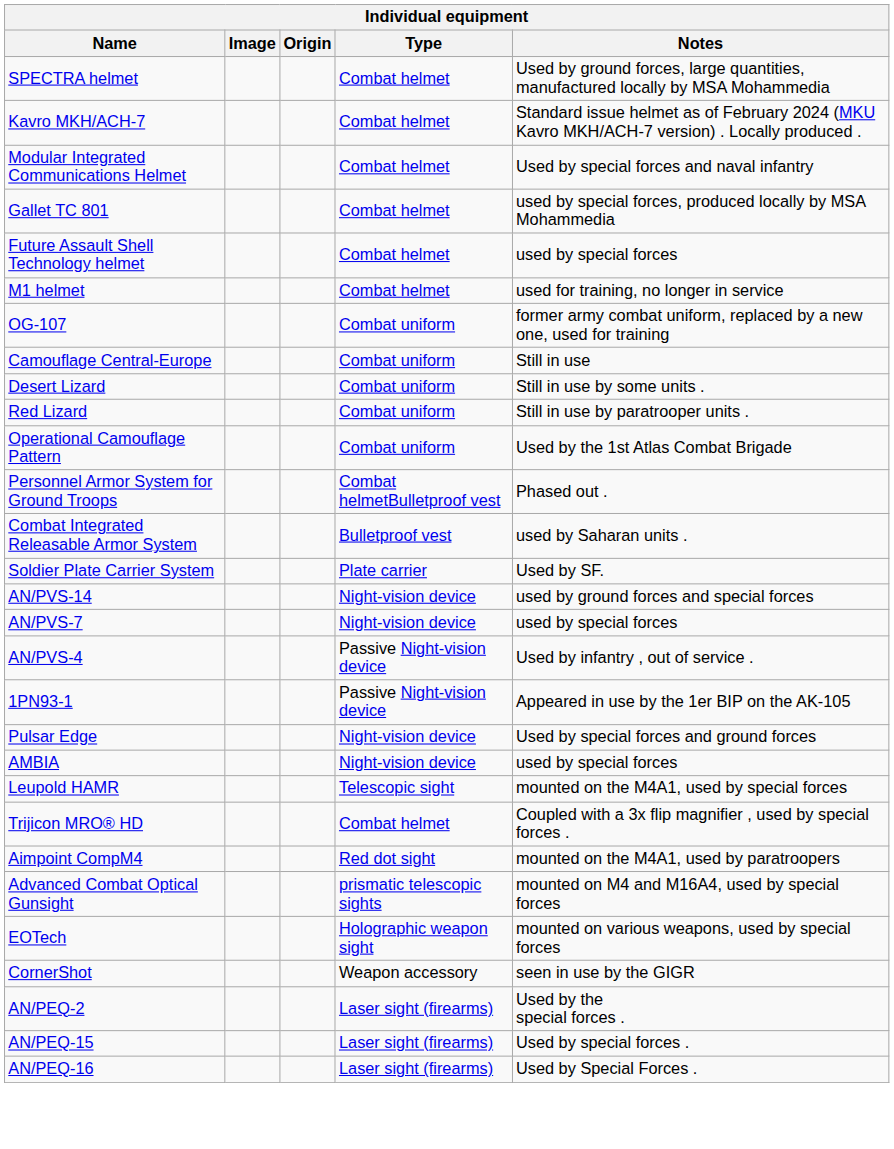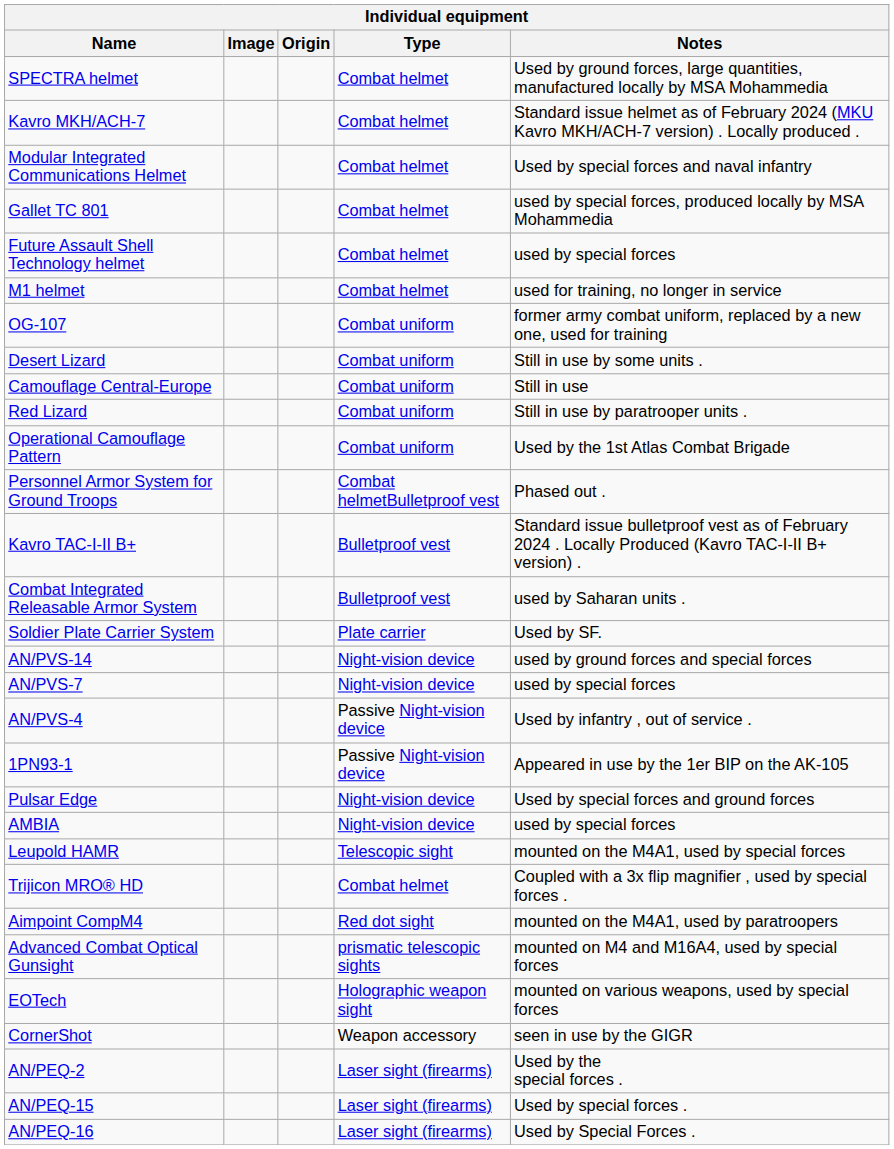rows swapped: Camouflage Central-Europe <-> Desert Lizard
+ row: Kavro TAC-I-II B+ | Bulletproof vest | Standard issue bulletproof vest as of February 2024 . Locally Produced (Kavro TAC-I-II B+ version) .
